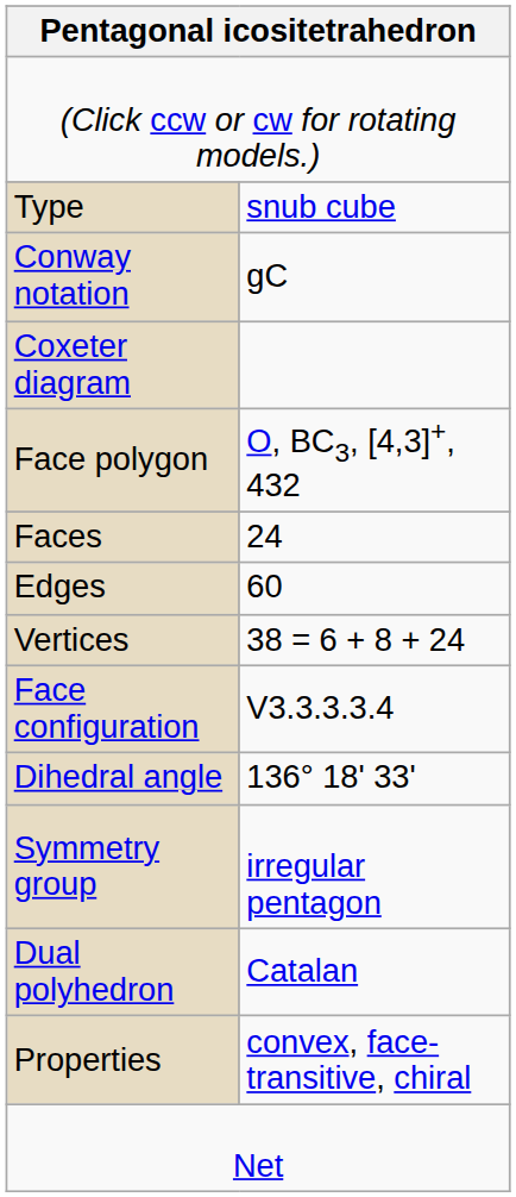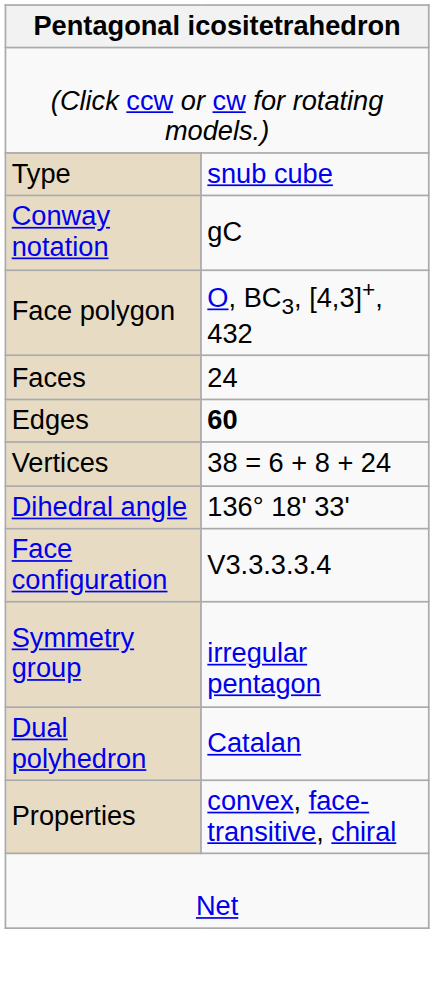- row: Coxeter diagram
Edges | column 2: normal -> bold
rows swapped: Face configuration <-> Dihedral angle
